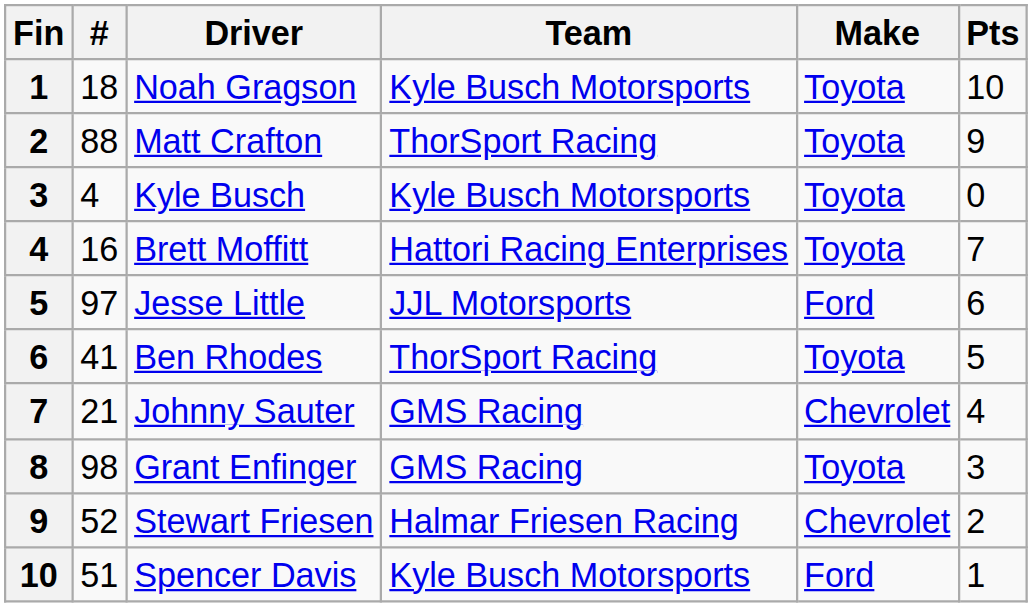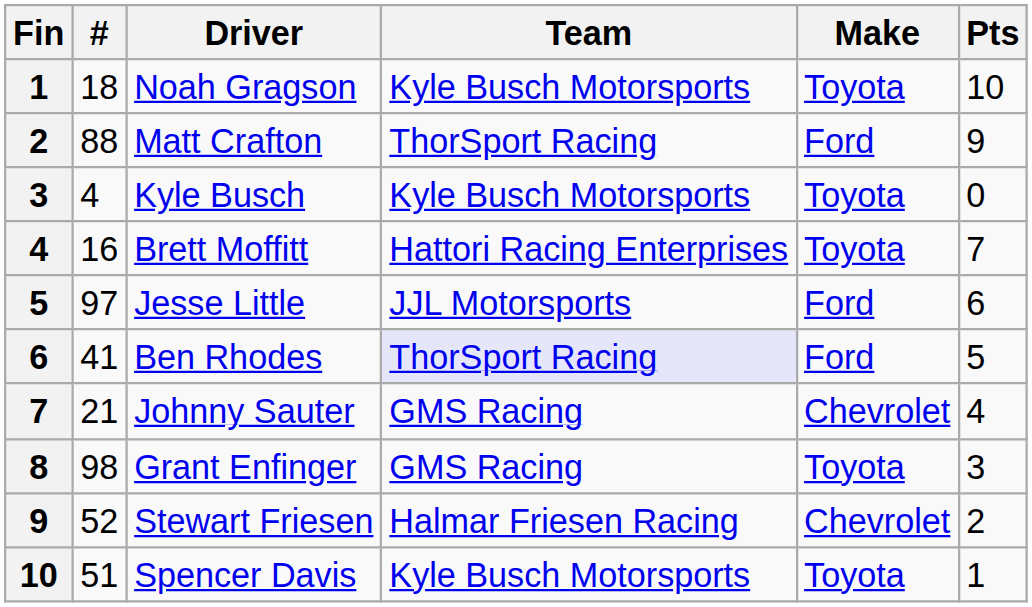Matt Crafton | Make: Toyota -> Ford
Ben Rhodes | Team: no background -> lavender background
Ben Rhodes | Make: Toyota -> Ford
Spencer Davis | Make: Ford -> Toyota
